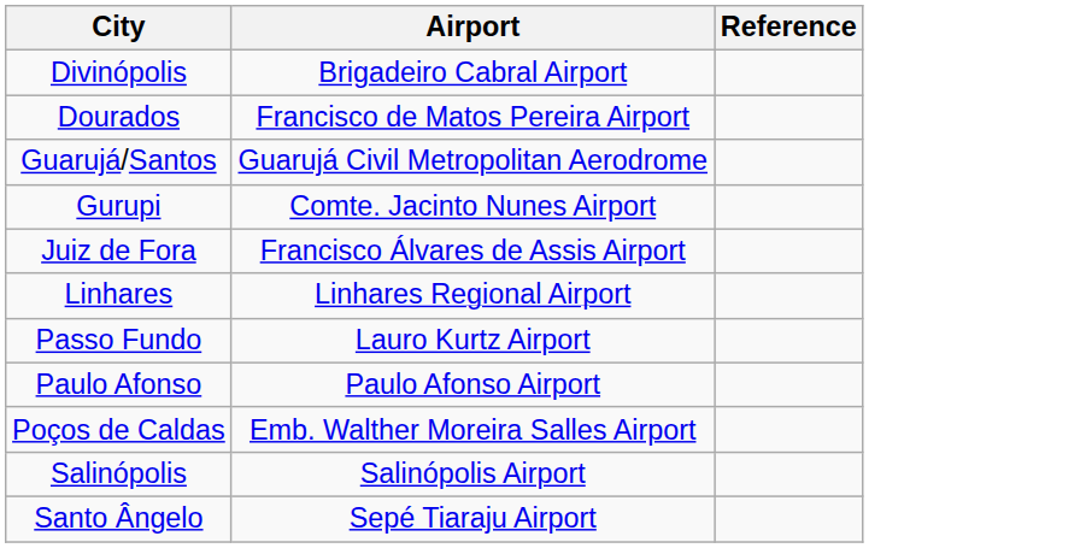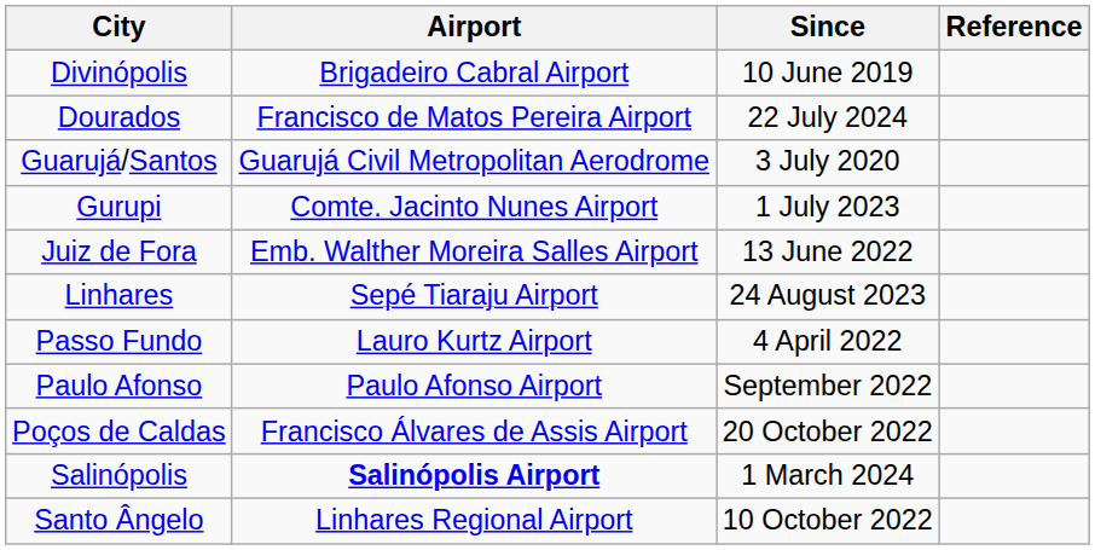+ column: Since | 10 June 2019 | 22 July 2024 | 3 July 2020 | 1 July 2023 | 13 June 2022 | 24 August 2023 | 4 April 2022 | September 2022 | 20 October 2022 | 1 March 2024 | 10 October 2022
Juiz de Fora | Airport: Francisco Álvares de Assis Airport -> Emb. Walther Moreira Salles Airport
Linhares | Airport: Linhares Regional Airport -> Sepé Tiaraju Airport
Poços de Caldas | Airport: Emb. Walther Moreira Salles Airport -> Francisco Álvares de Assis Airport
Salinópolis | Airport: normal -> bold
Santo Ângelo | Airport: Sepé Tiaraju Airport -> Linhares Regional Airport
